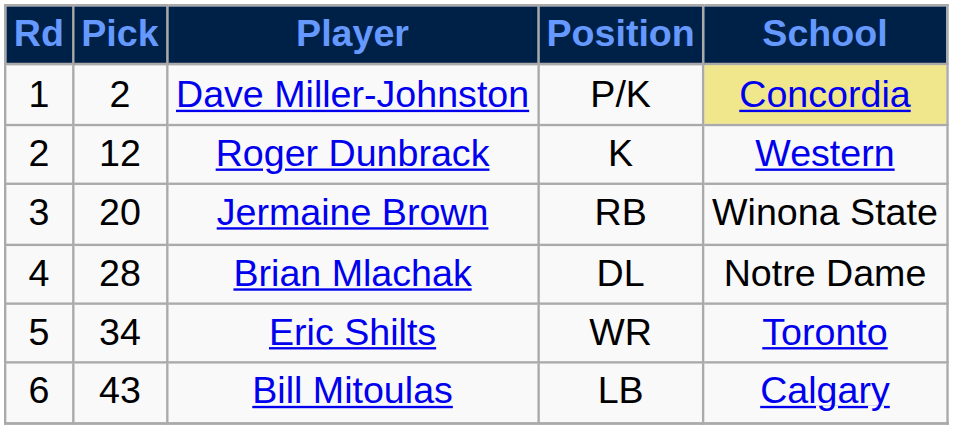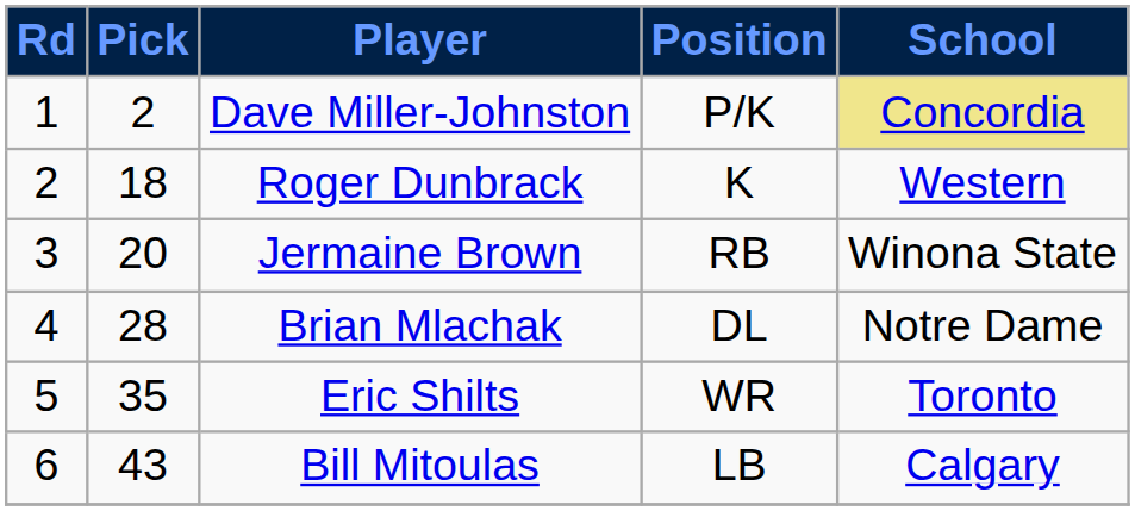Roger Dunbrack | Pick: 12 -> 18
Eric Shilts | Pick: 34 -> 35
